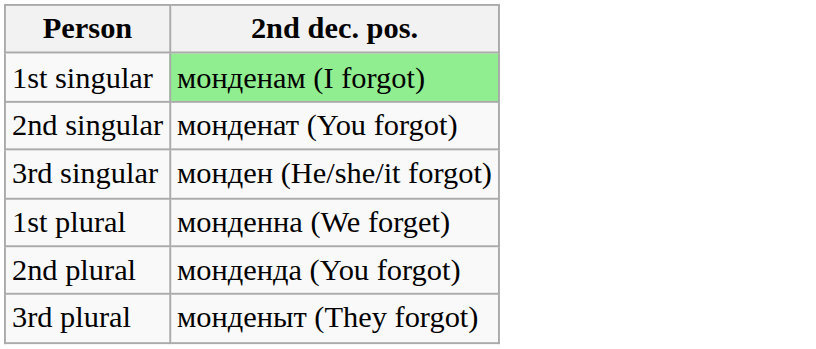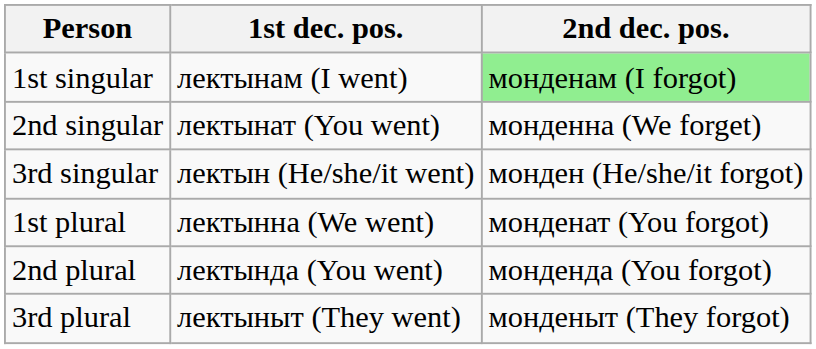+ column: 1st dec. pos. | лектынам (I went) | лектынат (You went) | лектын (He/she/it went) | лектынна (We went) | лектында (You went) | лектыныт (They went)
2nd singular | 2nd dec. pos.: монденат (You forgot) -> монденна (We forget)
1st plural | 2nd dec. pos.: монденна (We forget) -> монденат (You forgot)
